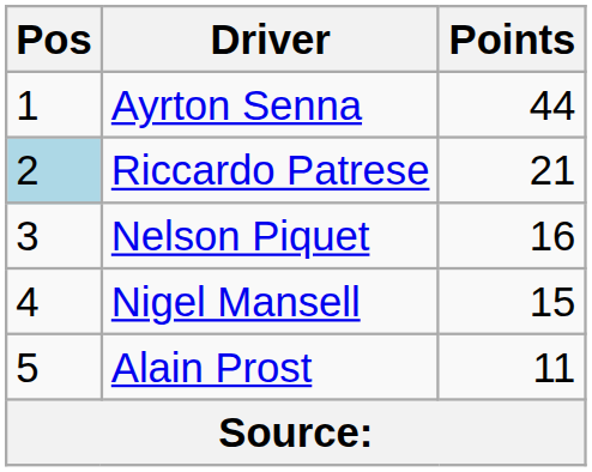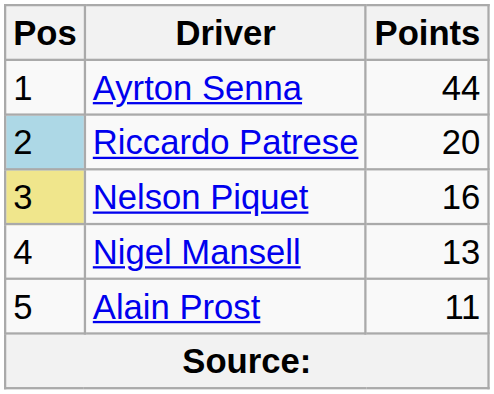Riccardo Patrese | Points: 21 -> 20
Nelson Piquet | Pos: no background -> khaki background
Nigel Mansell | Points: 15 -> 13
